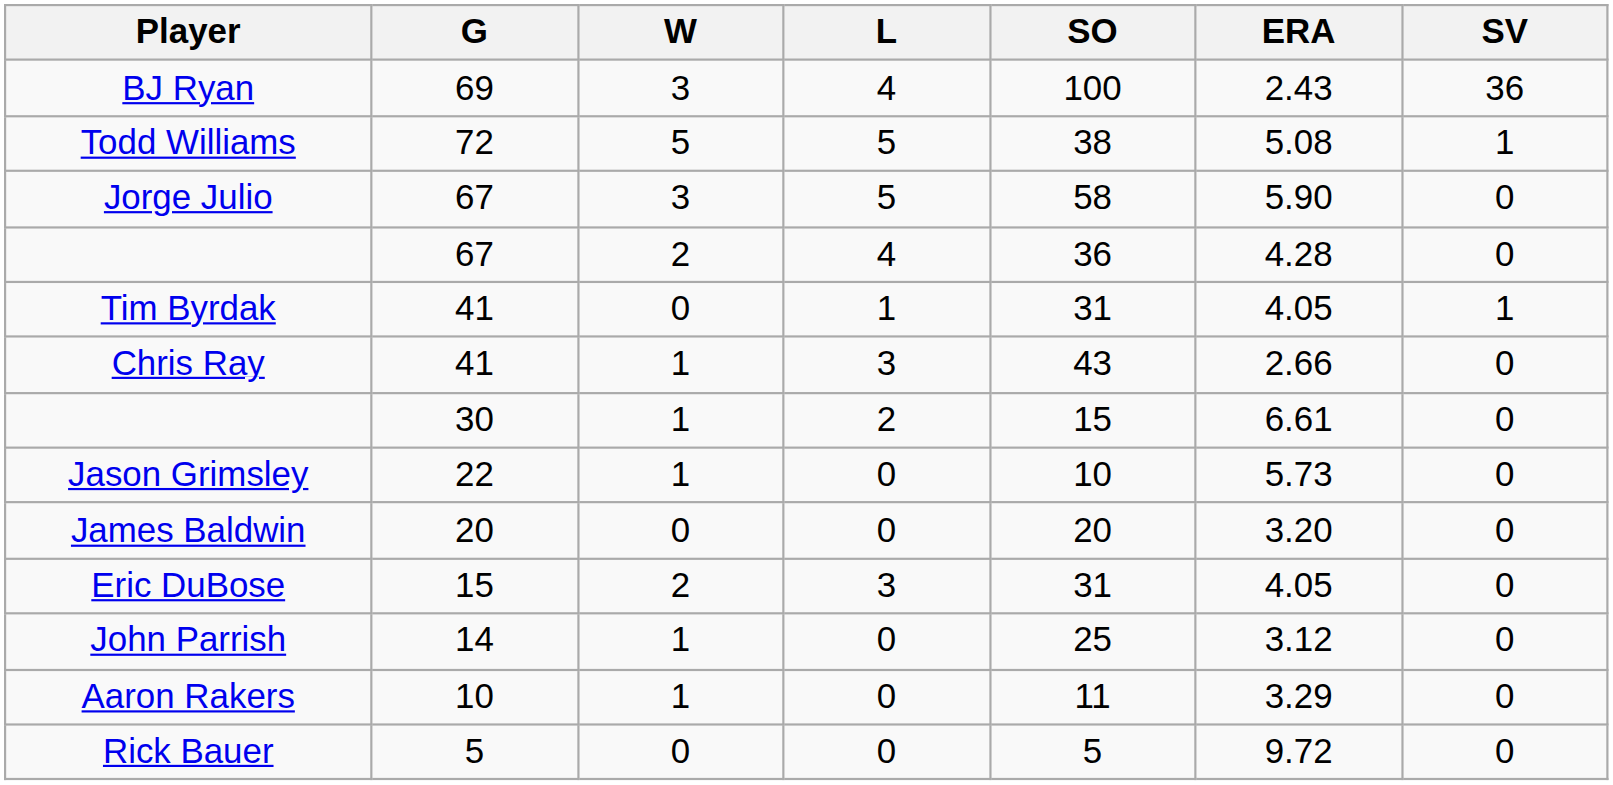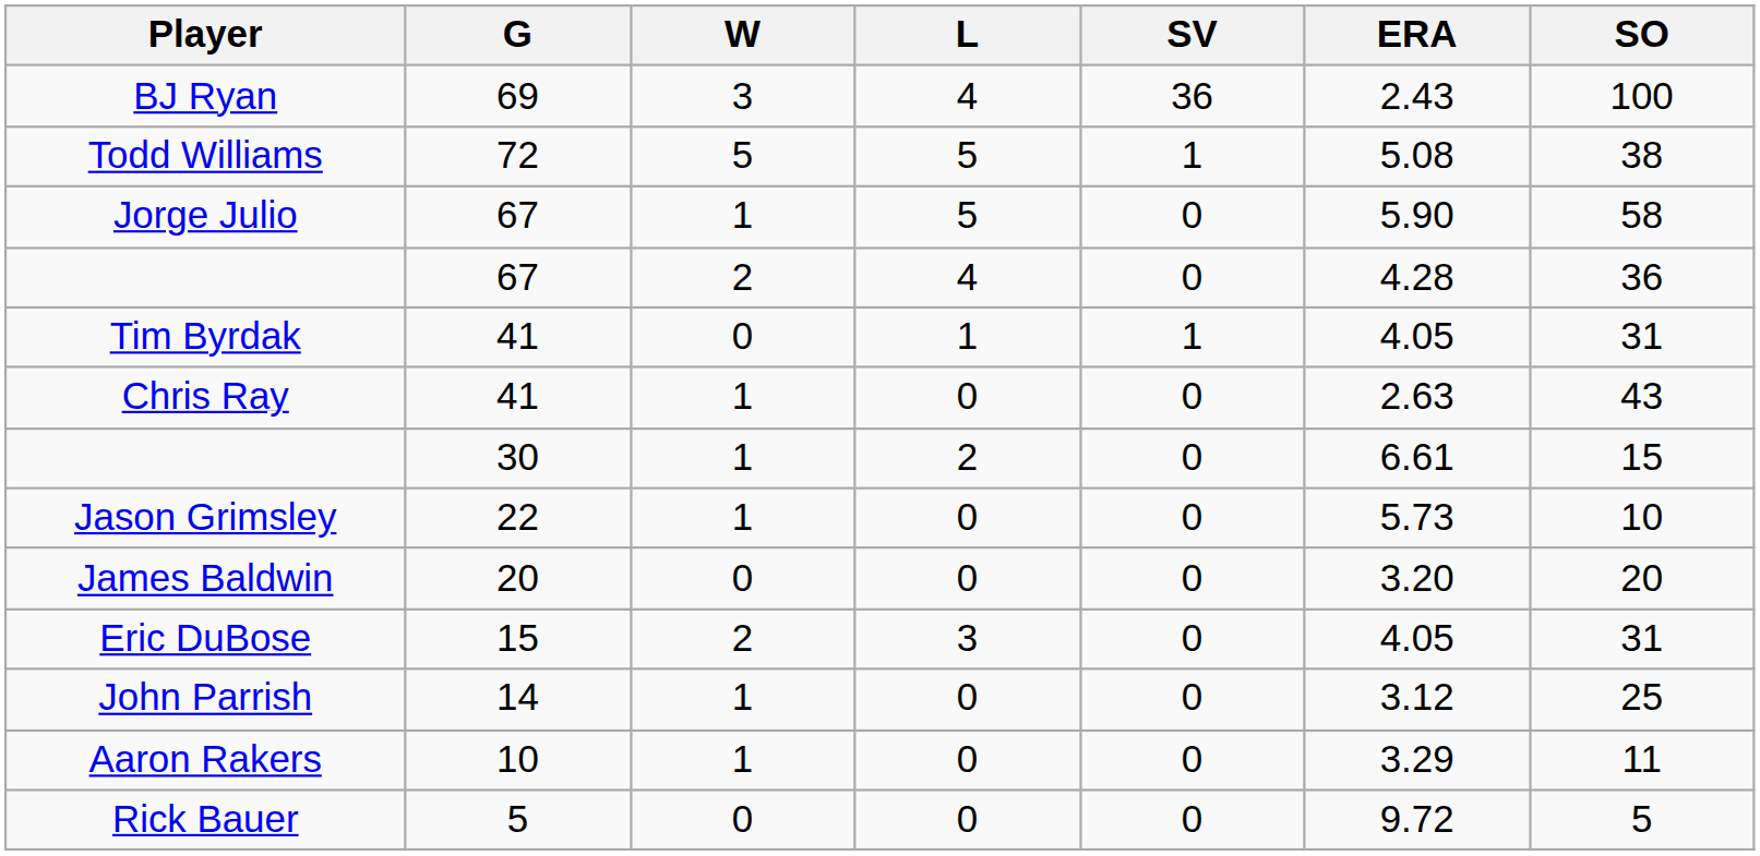columns swapped: SV <-> SO
Jorge Julio | W: 3 -> 1
Chris Ray | L: 3 -> 0
Chris Ray | ERA: 2.66 -> 2.63
